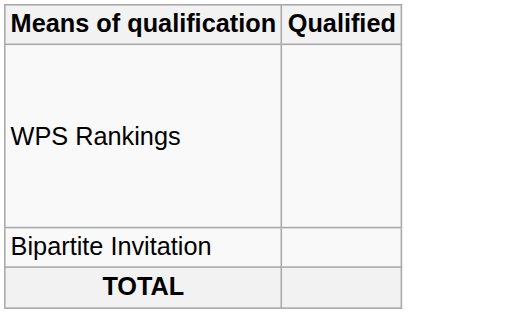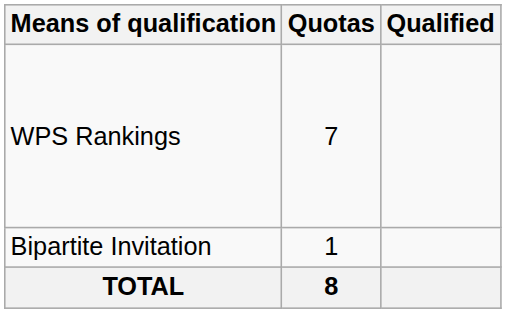+ column: Quotas | 7 | 1 | 8
